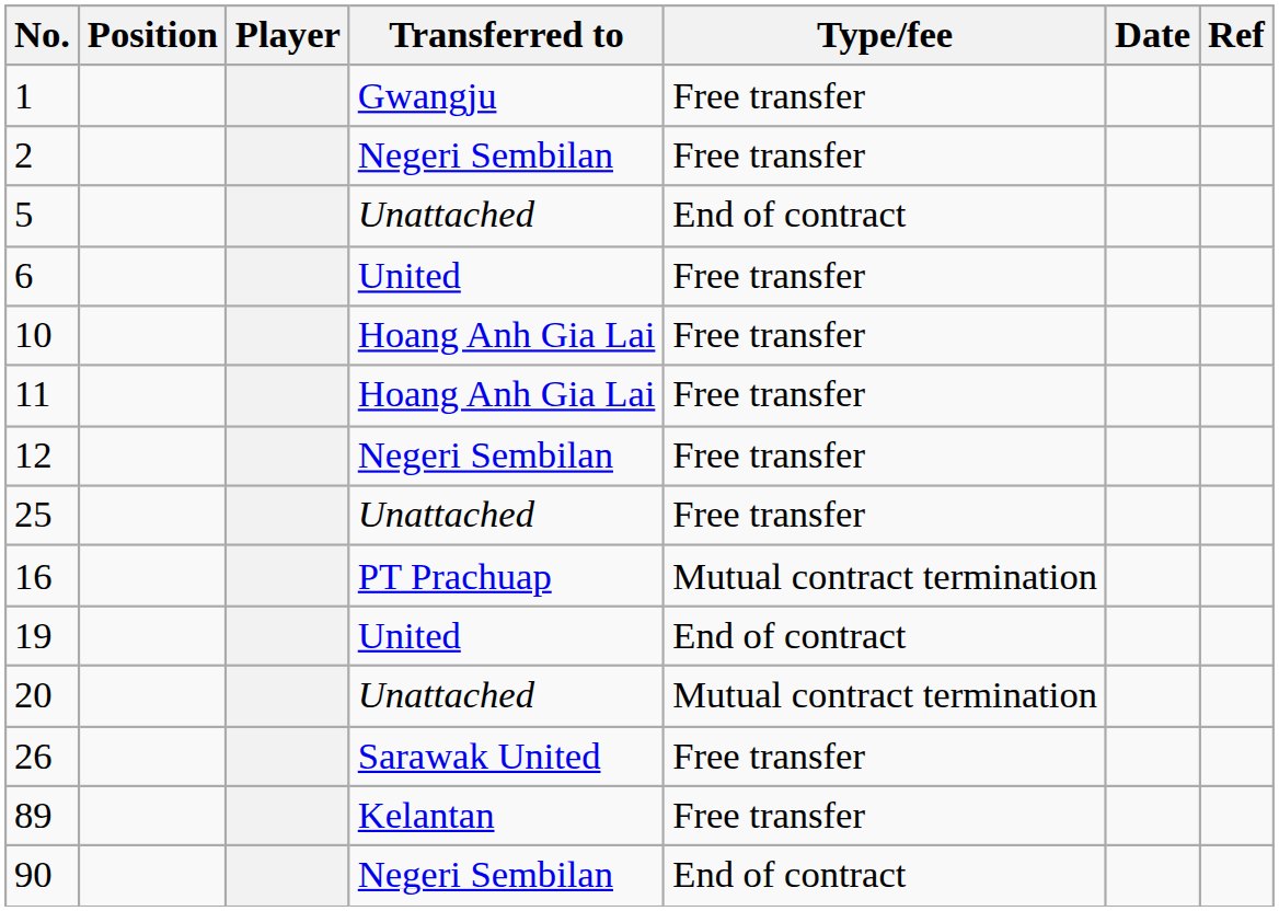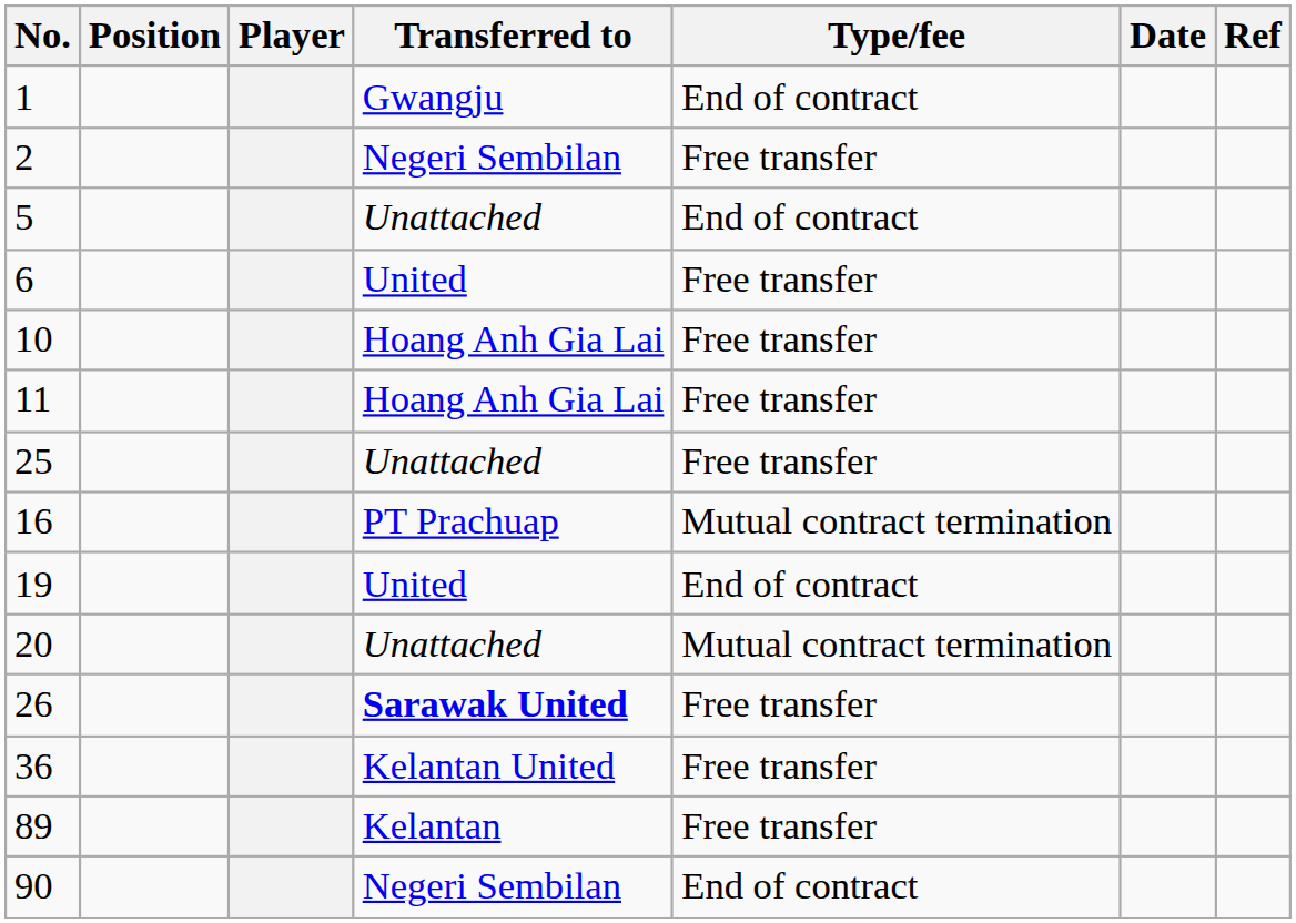1 | Type/fee: Free transfer -> End of contract
- row: 12 | Negeri Sembilan | Free transfer
26 | Transferred to: normal -> bold
+ row: 36 | Kelantan United | Free transfer
